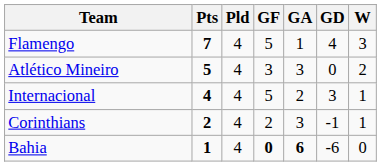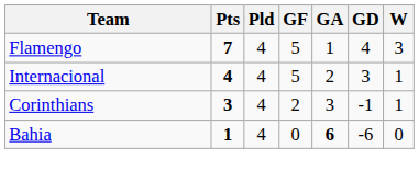- row: Atlético Mineiro | 5 | 4 | 3 | 3 | 0 | 2
Corinthians | Pts: 2 -> 3
Bahia | GF: bold -> normal
